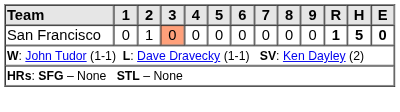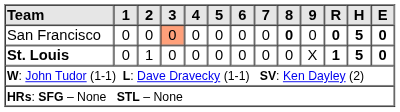San Francisco | 2: 1 -> 0
San Francisco | 8: normal -> bold
San Francisco | R: 1 -> 0
+ row: St. Louis | 0 | 1 | 0 | 0 | 0 | 0 | 0 | 0 | X | 1 | 5 | 0
